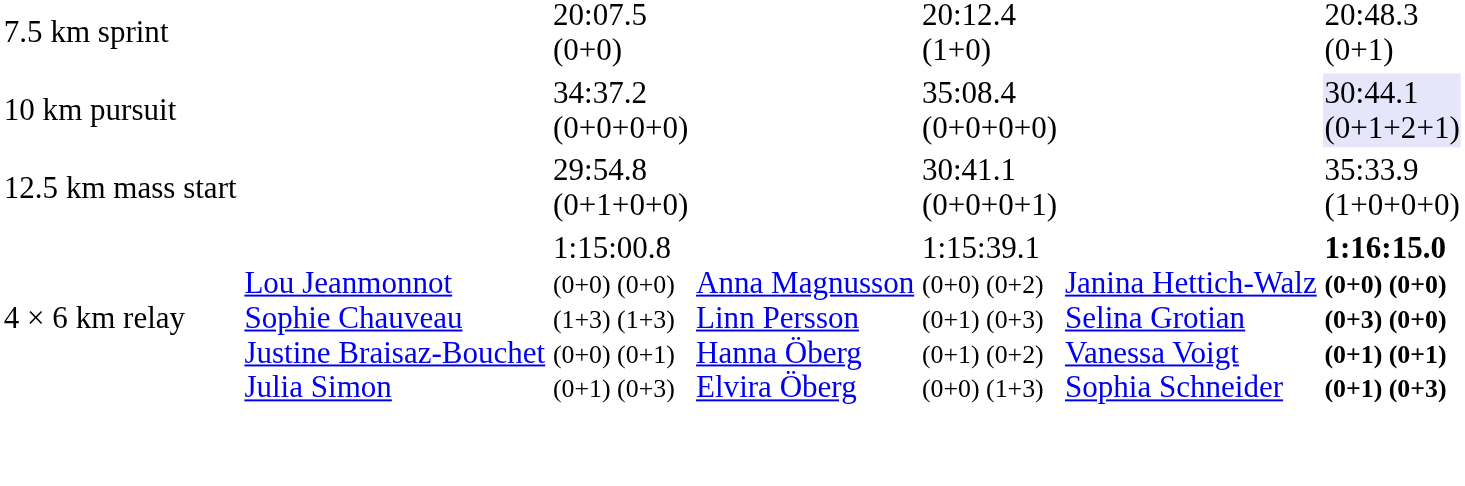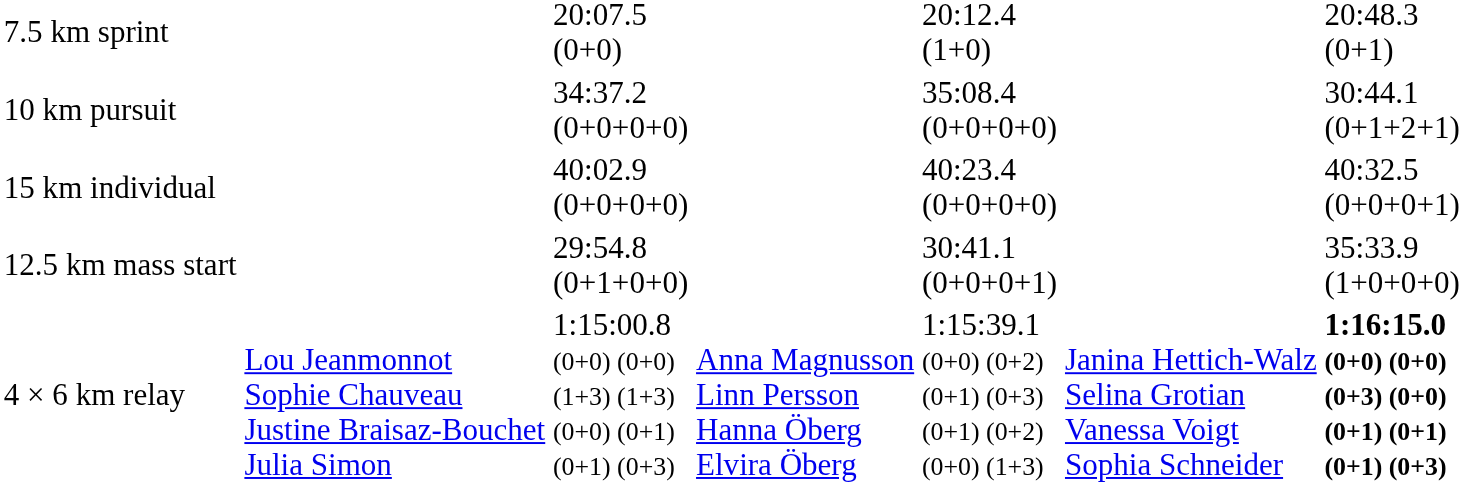10 km pursuit | column 7: lavender background -> no background
+ row: 15 km individual | 40:02.9 (0+0+0+0) | 40:23.4 (0+0+0+0) | 40:32.5 (0+0+0+1)
